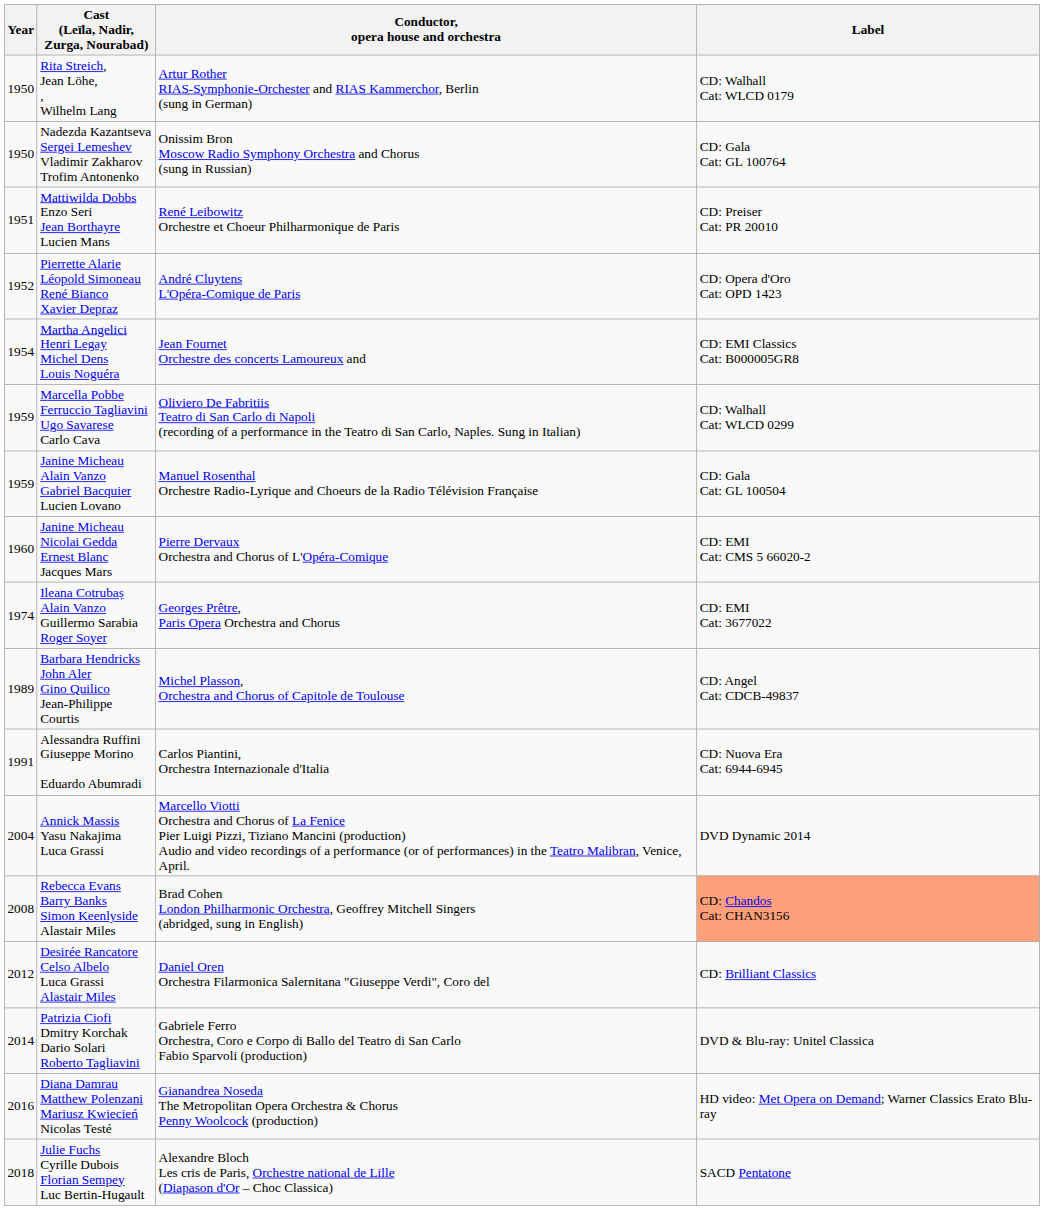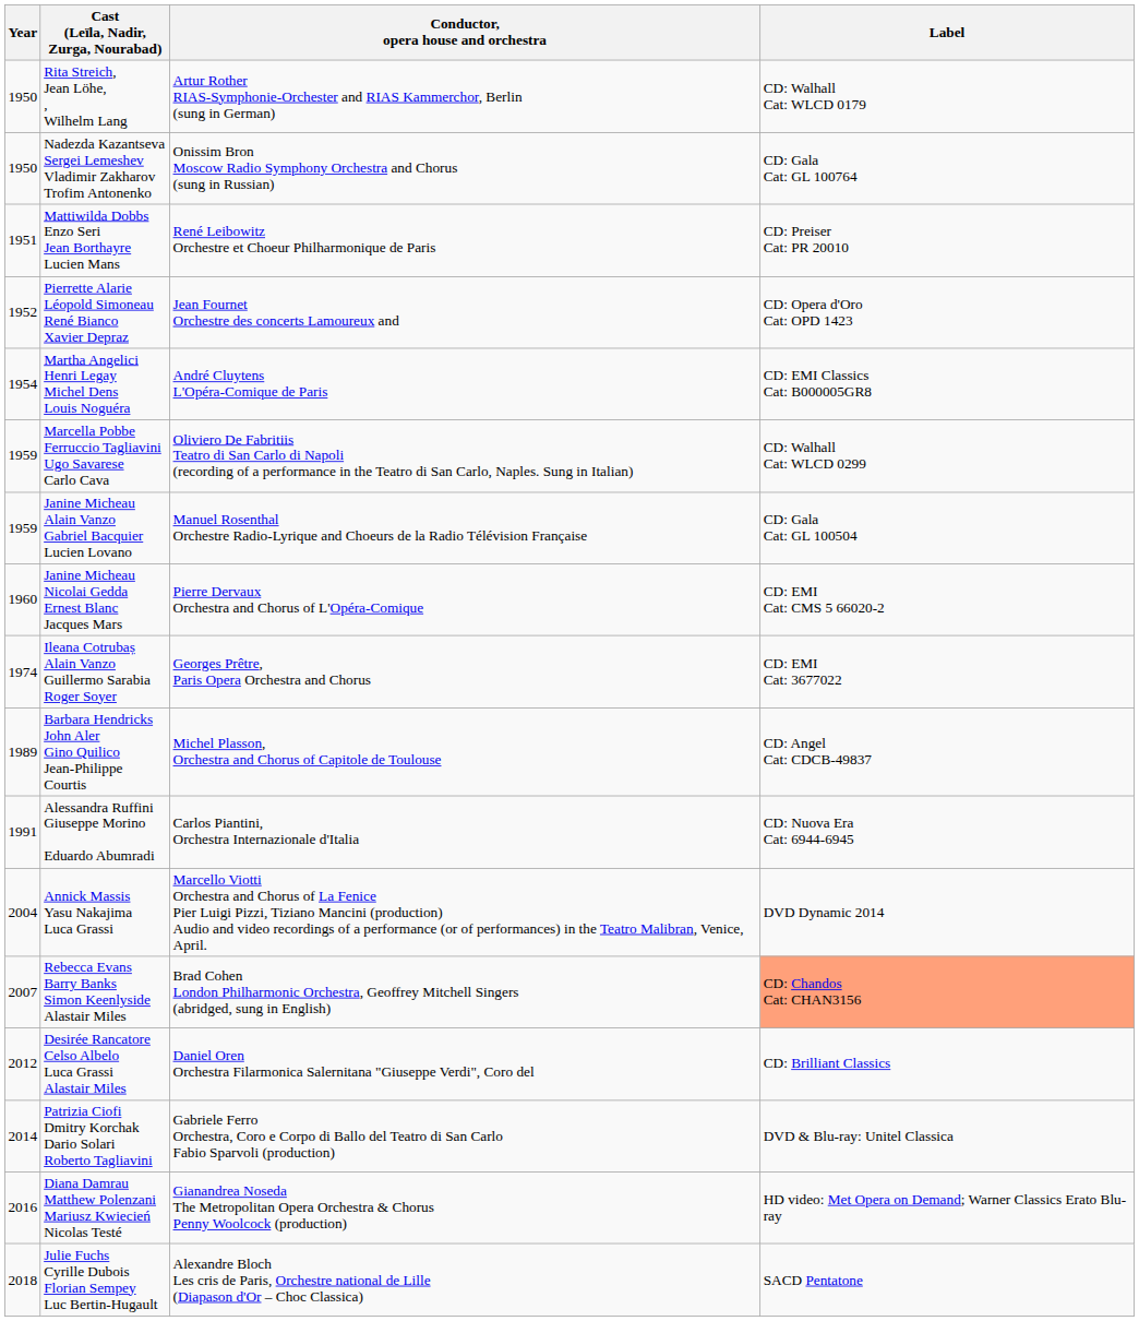Pierrette Alarie Léopold Simoneau René Bianco Xavier Depraz | Conductor, opera house and orchestra: André Cluytens L'Opéra-Comique de Paris -> Jean Fournet Orchestre des concerts Lamoureux and
Martha Angelici Henri Legay Michel Dens Louis Noguéra | Conductor, opera house and orchestra: Jean Fournet Orchestre des concerts Lamoureux and -> André Cluytens L'Opéra-Comique de Paris
Rebecca Evans Barry Banks Simon Keenlyside Alastair Miles | Year: 2008 -> 2007
